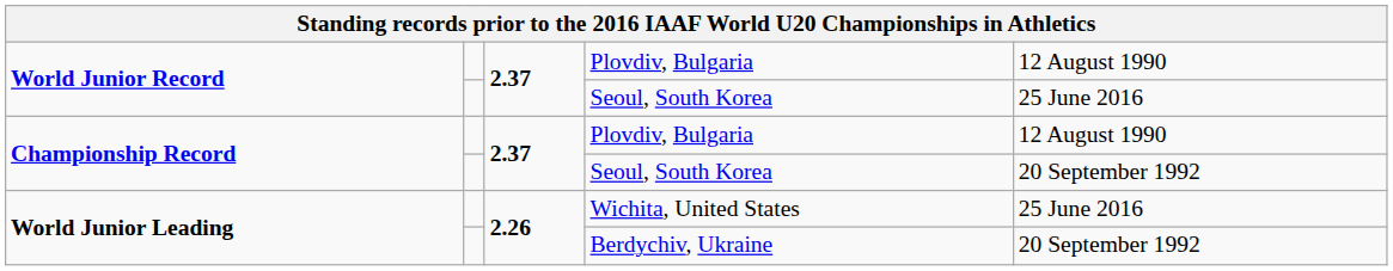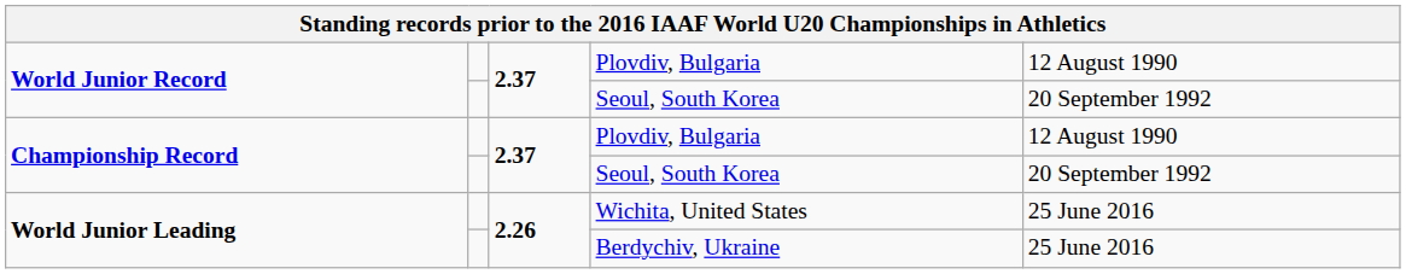World Junior Record / Seoul, South Korea | column 5: 25 June 2016 -> 20 September 1992
Berdychiv, Ukraine | column 5: 20 September 1992 -> 25 June 2016
